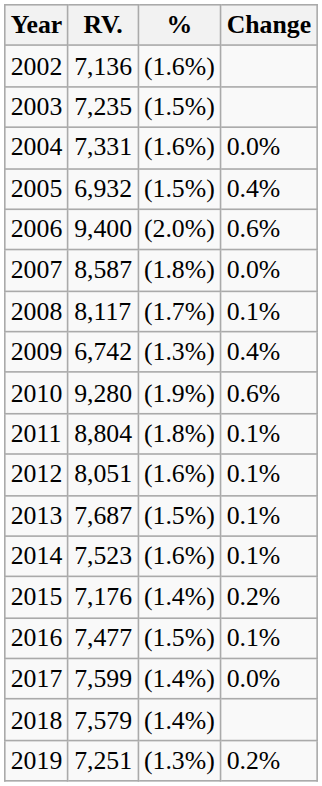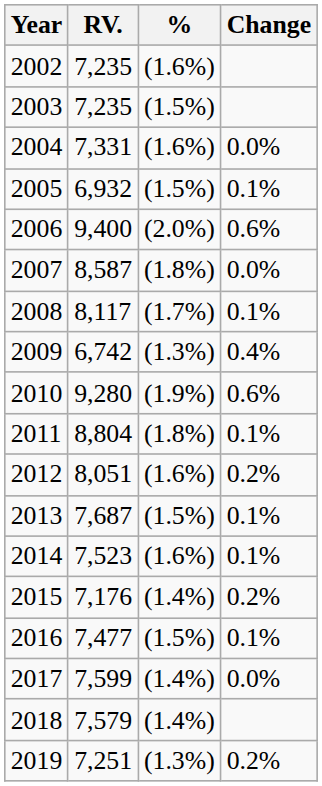2002 | RV.: 7,136 -> 7,235
2005 | Change: 0.4% -> 0.1%
2012 | Change: 0.1% -> 0.2%
